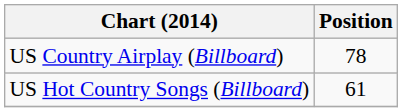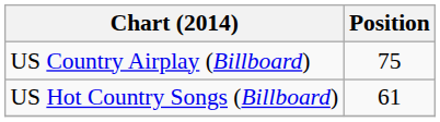US Country Airplay (Billboard) | Position: 78 -> 75
